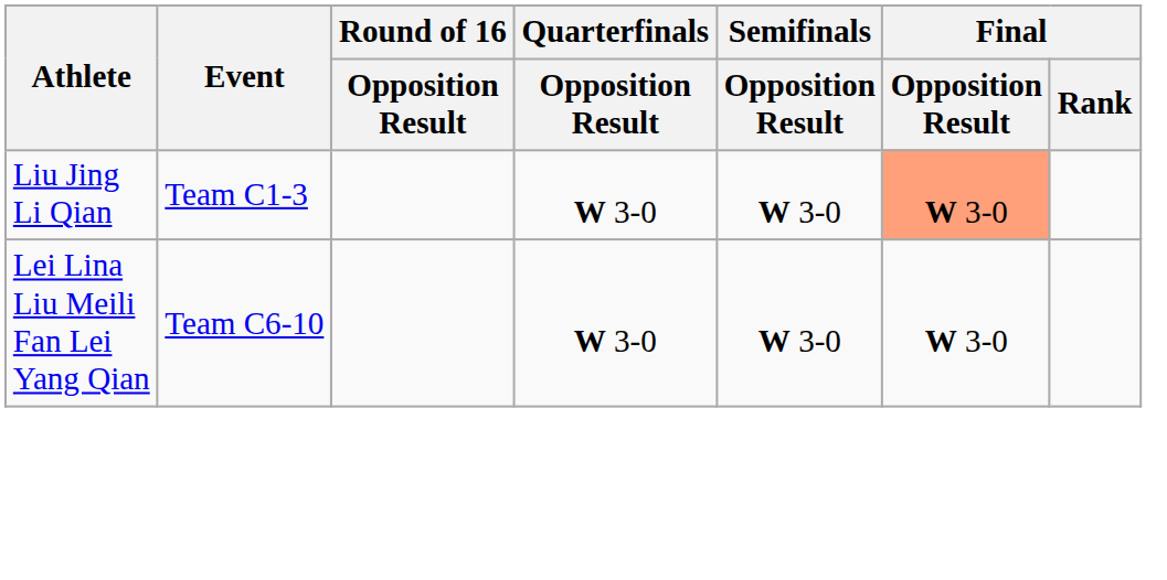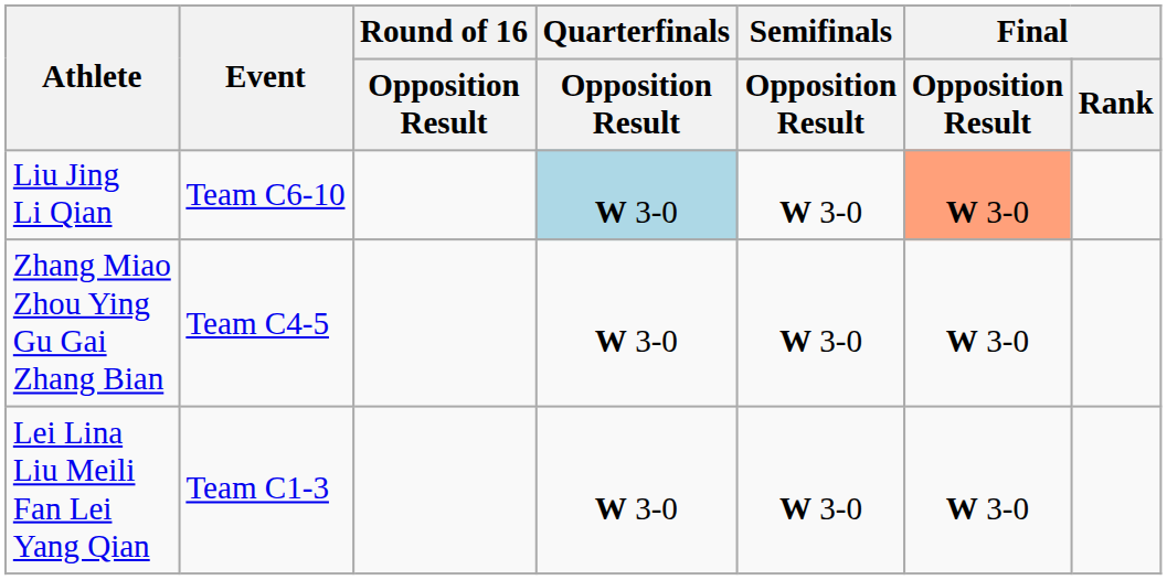Liu Jing Li Qian | Event: Team C1-3 -> Team C6-10
Liu Jing Li Qian | Quarterfinals / Opposition Result: no background -> lightblue background
+ row: Zhang Miao Zhou Ying Gu Gai Zhang Bian | Team C4-5 | W 3-0 | W 3-0 | W 3-0
Lei Lina Liu Meili Fan Lei Yang Qian | Event: Team C6-10 -> Team C1-3
